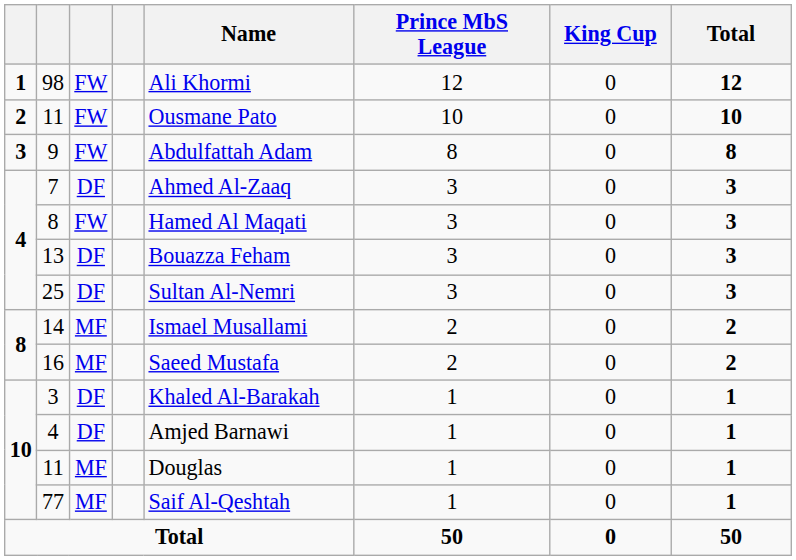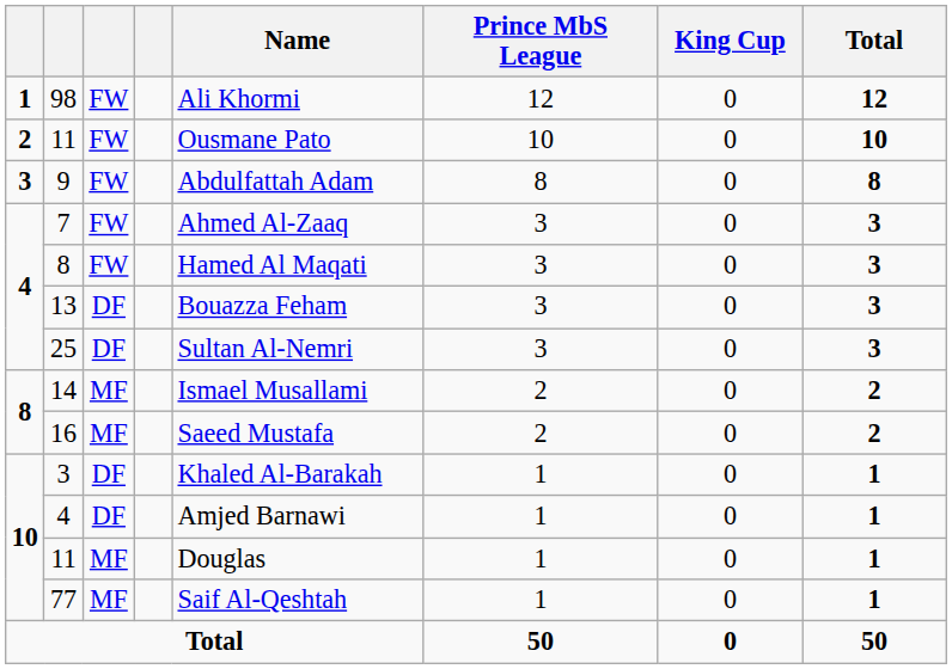7 | column 3: DF -> FW
